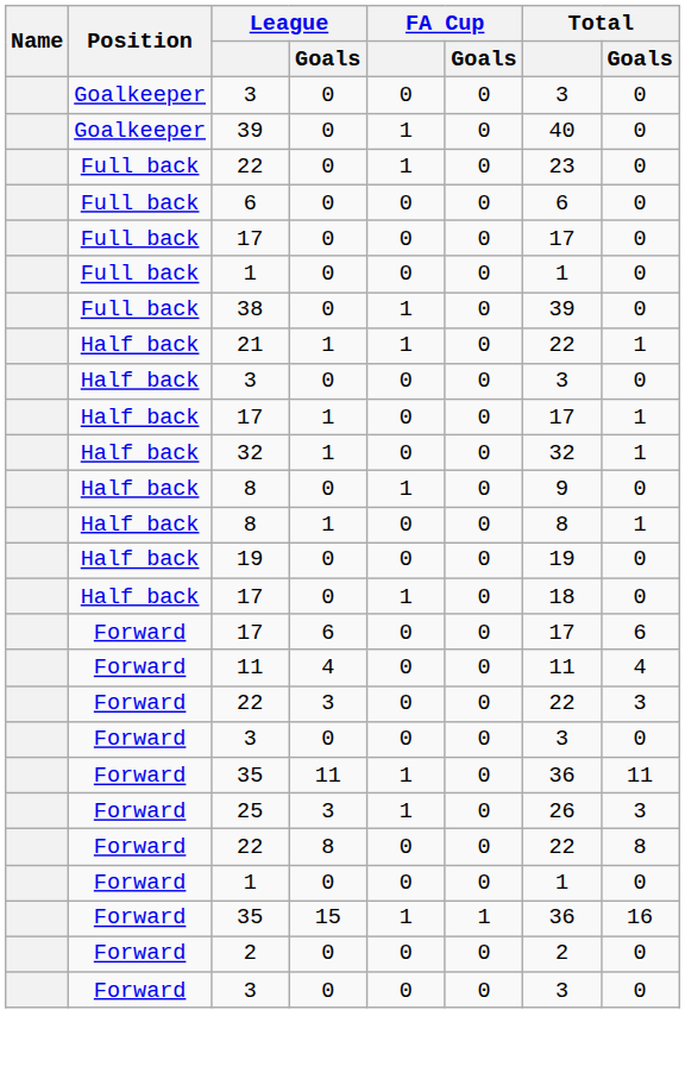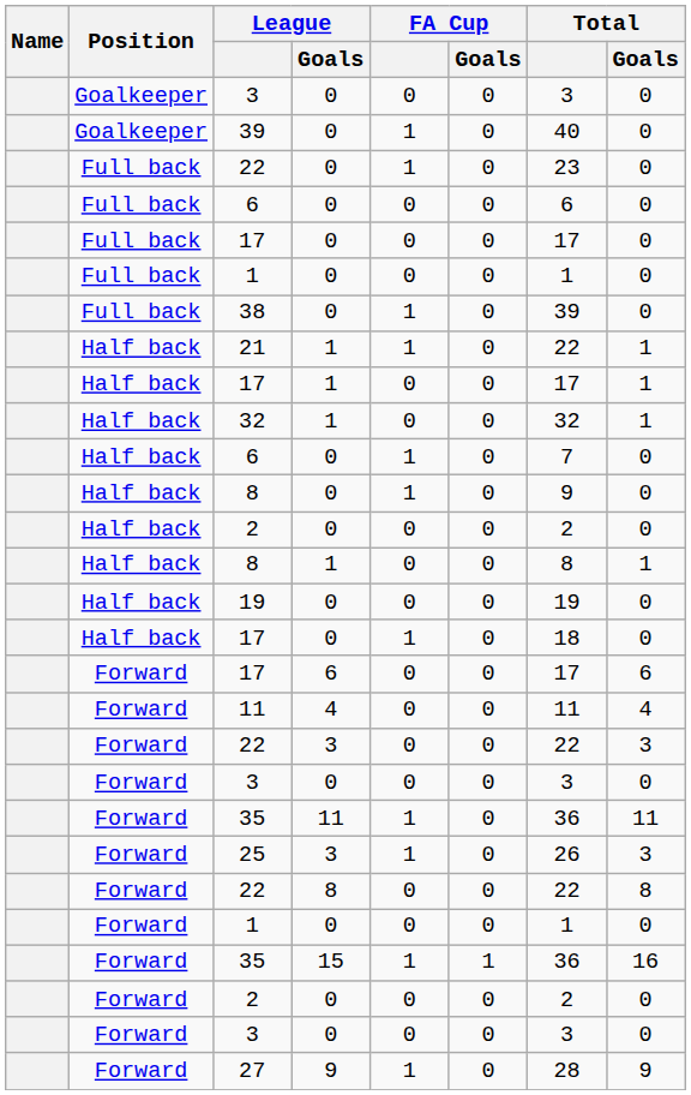- row: Half back | 3 | 0 | 0 | 0 | 3 | 0
+ row: Half back | 6 | 0 | 1 | 0 | 7 | 0
+ row: Half back | 2 | 0 | 0 | 0 | 2 | 0
+ row: Forward | 27 | 9 | 1 | 0 | 28 | 9
